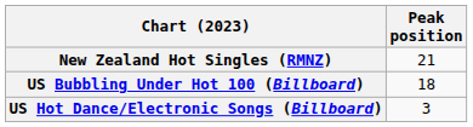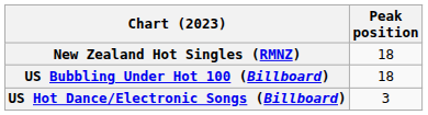New Zealand Hot Singles (RMNZ) | Peak position: 21 -> 18
